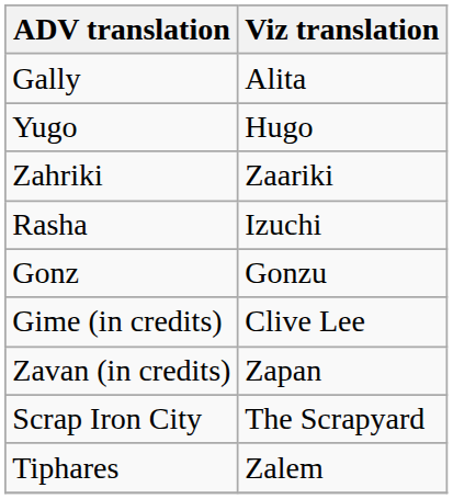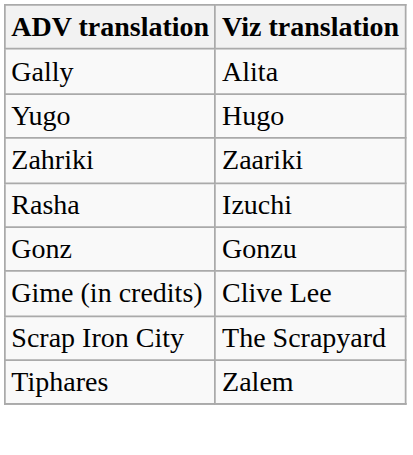- row: Zavan (in credits) | Zapan
